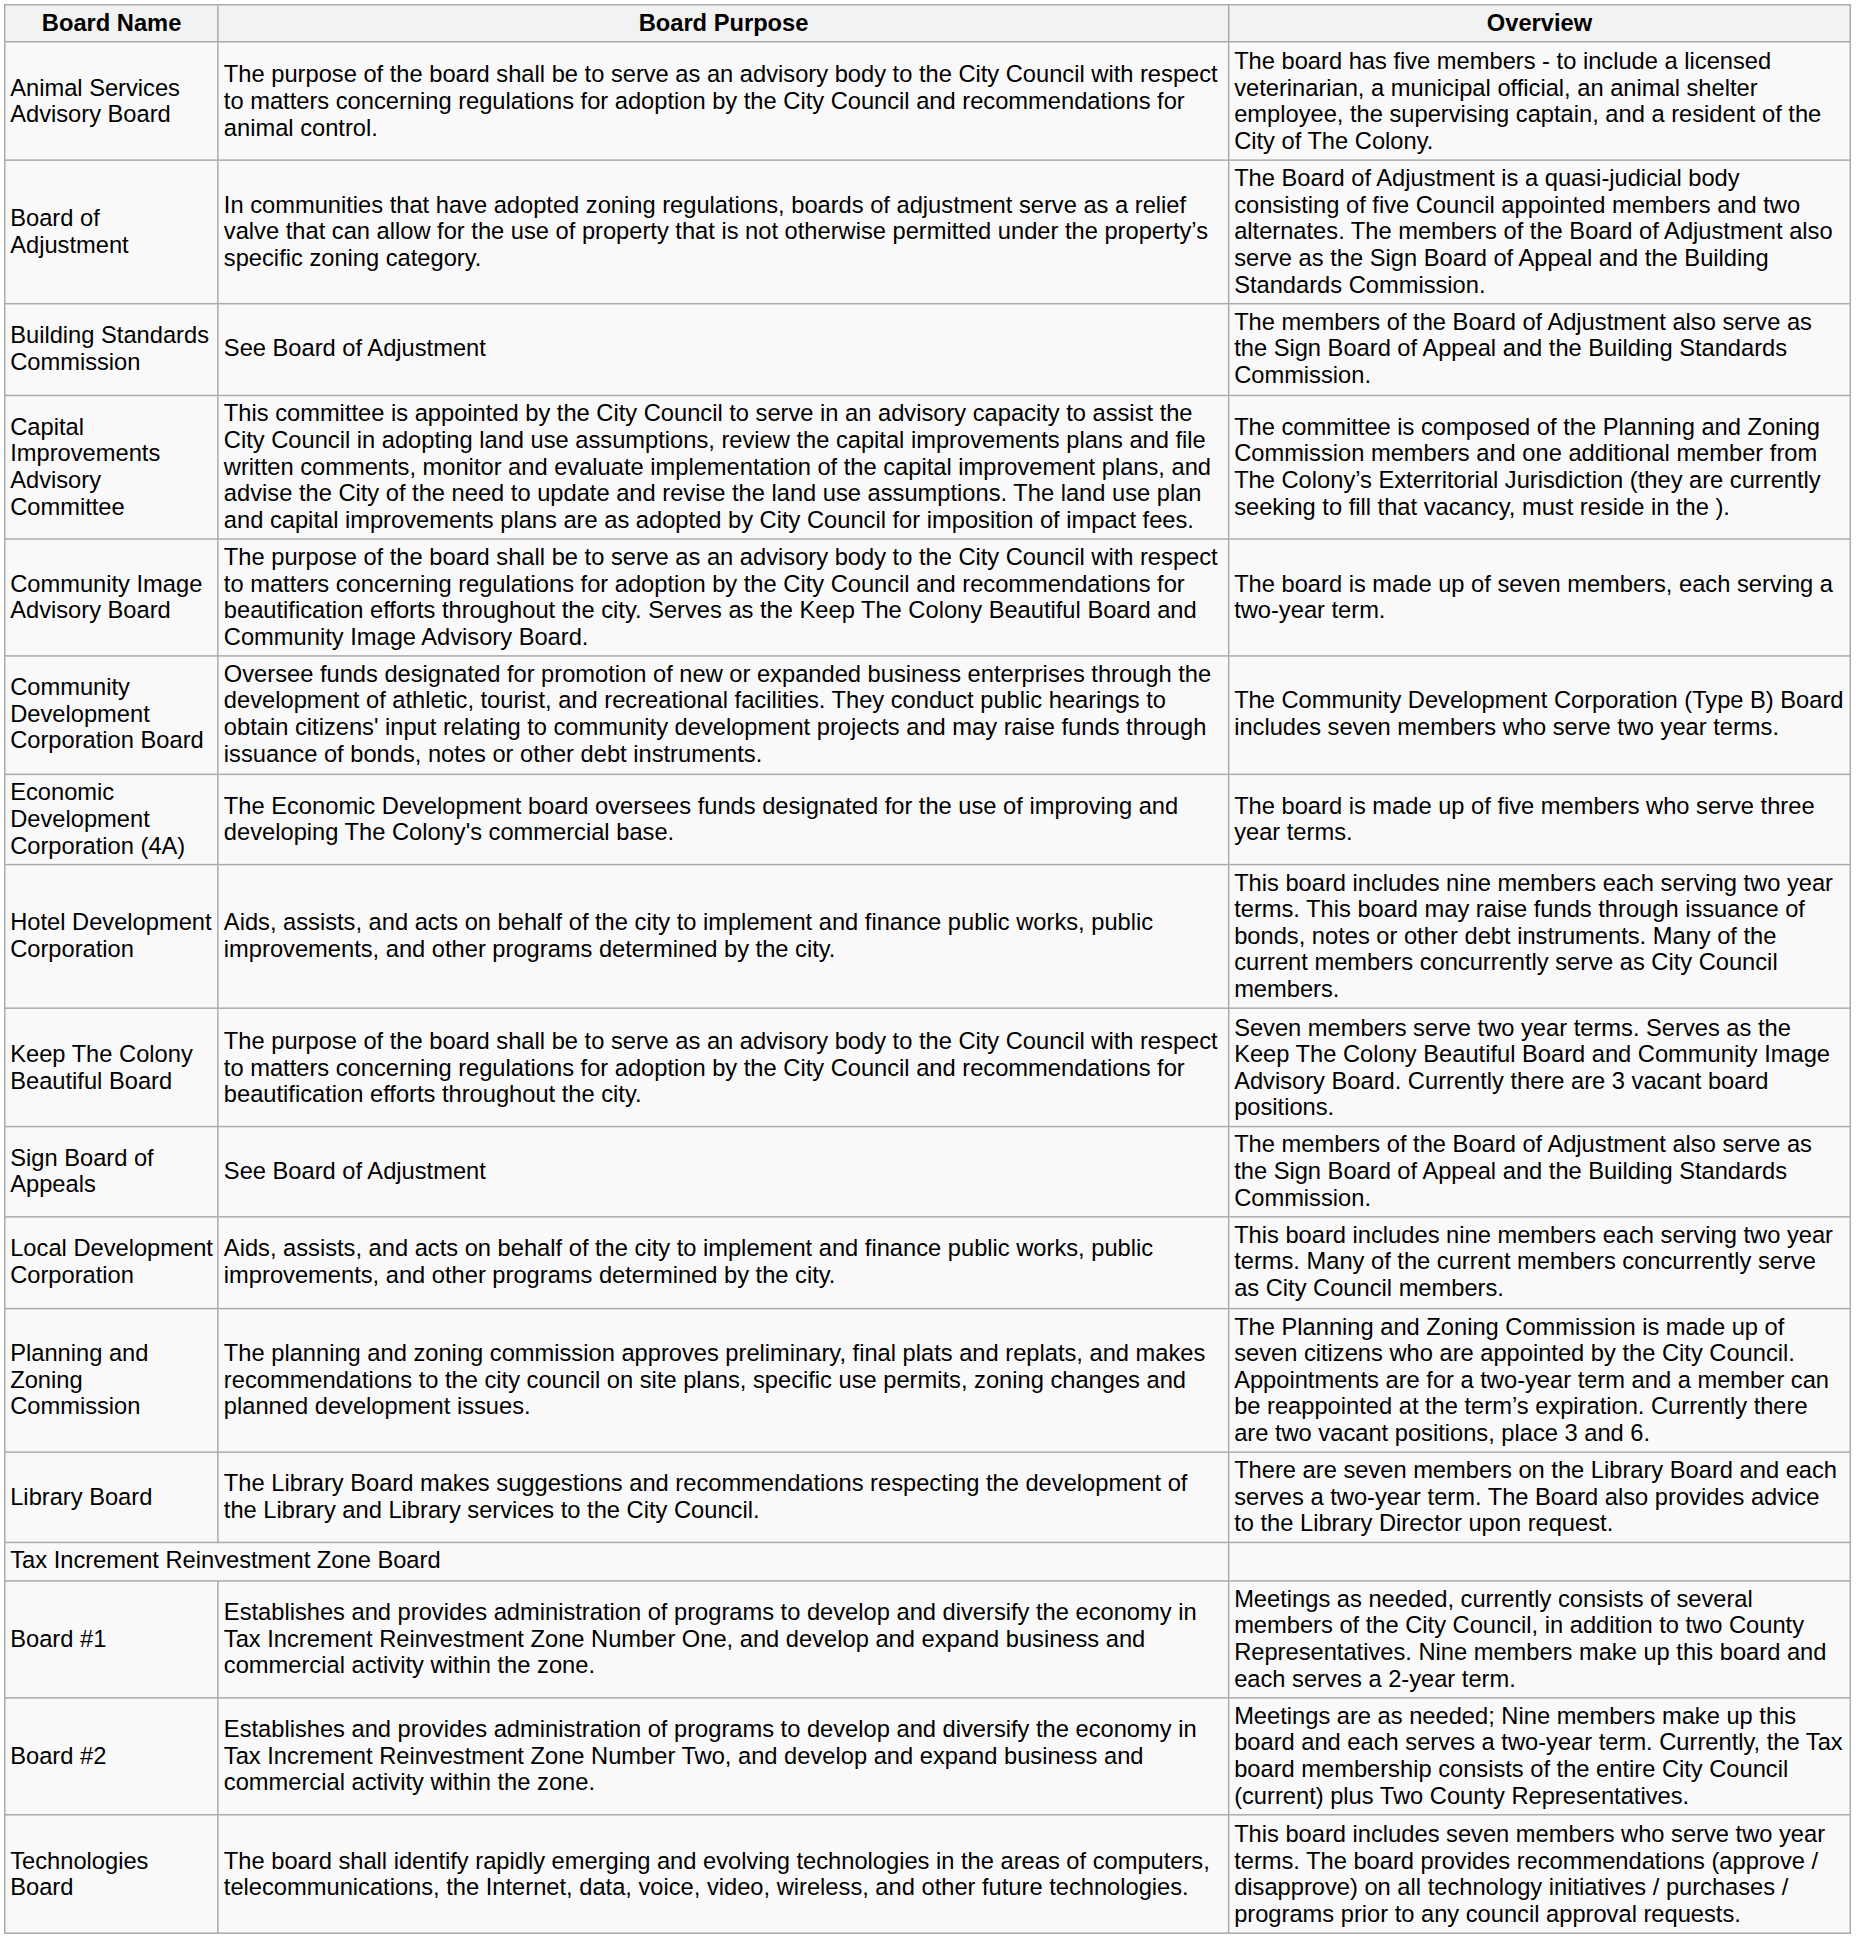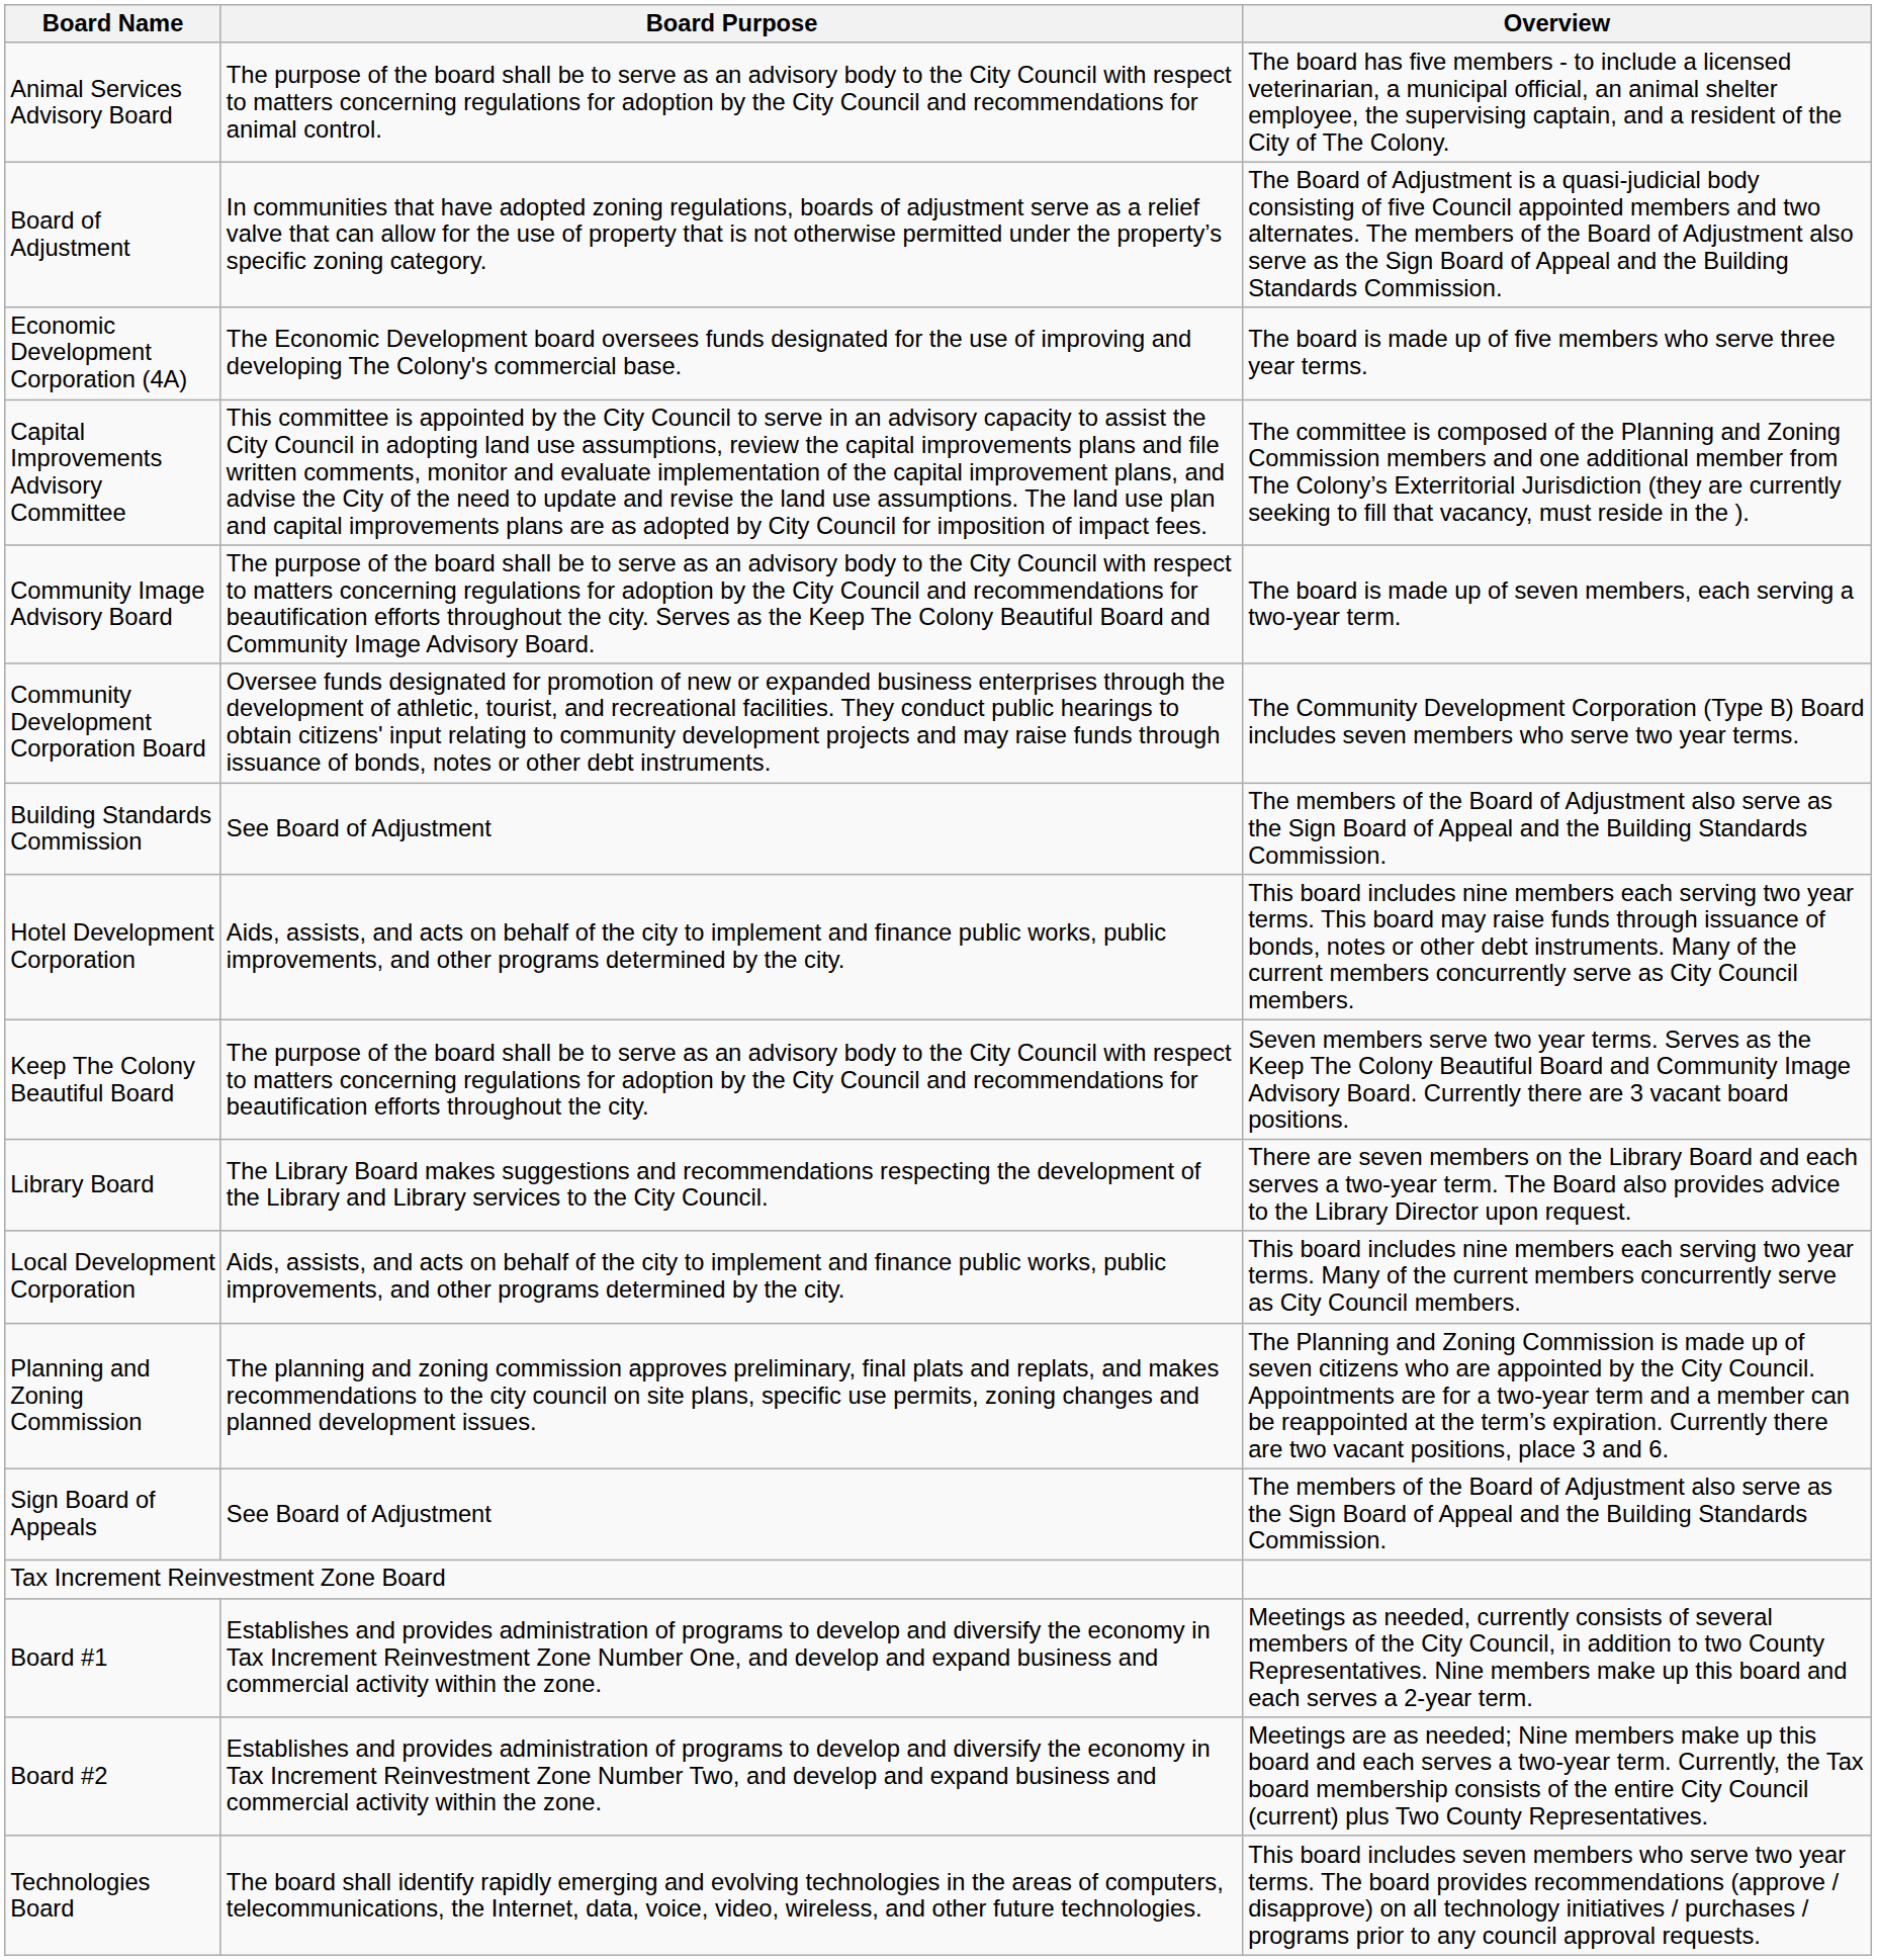rows swapped: Building Standards Commission <-> Economic Development Corporation (4A)
rows swapped: Library Board <-> Sign Board of Appeals
